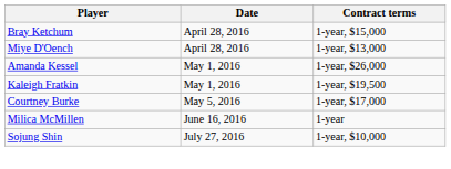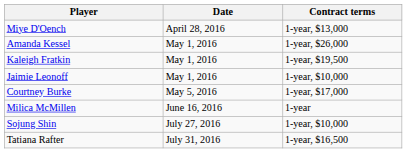- row: Bray Ketchum | April 28, 2016 | 1-year, $15,000
+ row: Jaimie Leonoff | May 1, 2016 | 1-year, $10,000
+ row: Tatiana Rafter | July 31, 2016 | 1-year, $16,500
